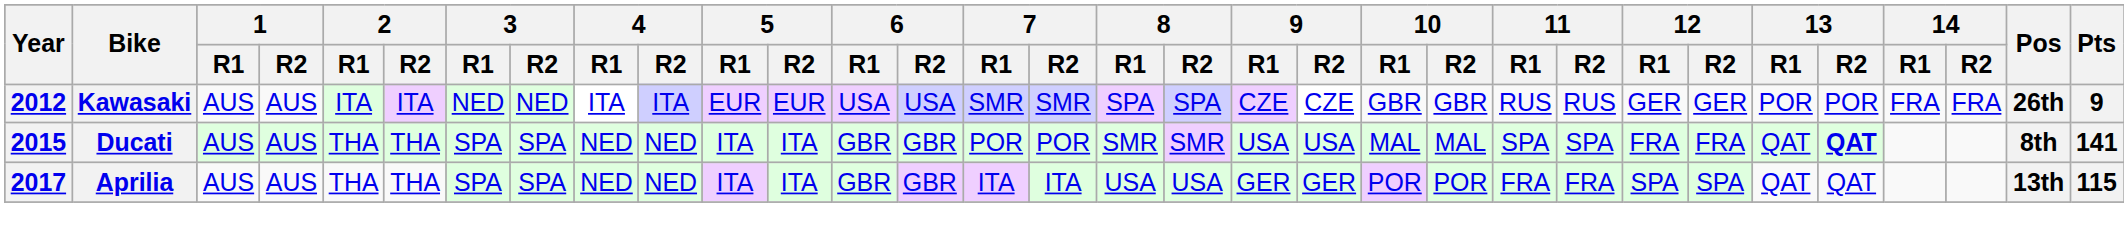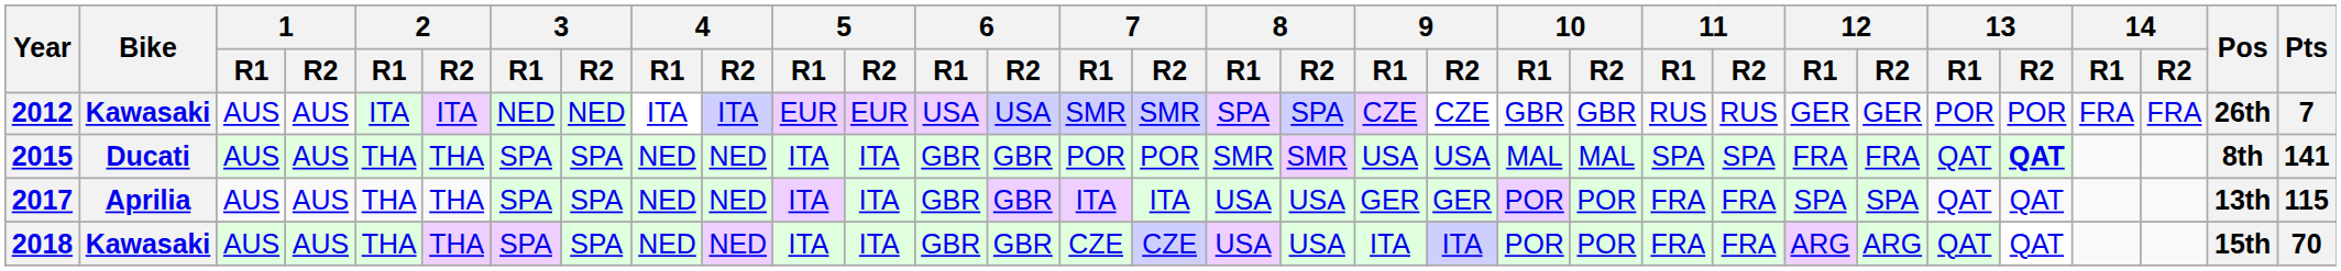2012 | Pts: 9 -> 7
+ row: 2018 | Kawasaki | AUS | AUS | THA | THA | SPA | SPA | NED | NED | ITA | ITA | GBR | GBR | CZE | CZE | USA | USA | ITA | ITA | POR | POR | FRA | FRA | ARG | ARG | QAT | QAT | 15th | 70
